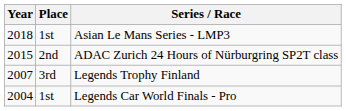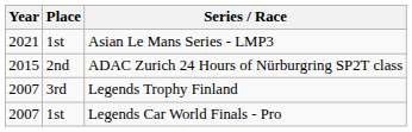Asian Le Mans Series - LMP3 | Year: 2018 -> 2021
Legends Car World Finals - Pro | Year: 2004 -> 2007
